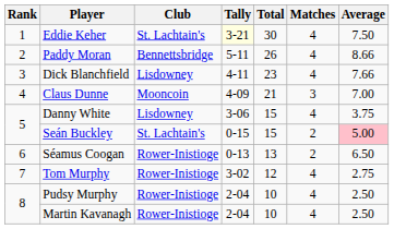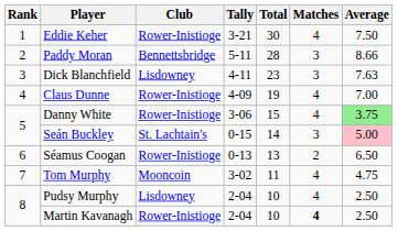Eddie Keher | Club: St. Lachtain's -> Rower-Inistioge
Eddie Keher | Tally: lightyellow background -> no background
Paddy Moran | Total: 26 -> 28
Paddy Moran | Matches: 4 -> 3
Dick Blanchfield | Matches: 4 -> 3
Dick Blanchfield | Average: 7.66 -> 7.63
Claus Dunne | Club: Mooncoin -> Rower-Inistioge
Claus Dunne | Total: 21 -> 19
Claus Dunne | Matches: 3 -> 4
Danny White | Club: Lisdowney -> Rower-Inistioge
Danny White | Average: no background -> lightgreen background
Seán Buckley | Total: 15 -> 14
Seán Buckley | Matches: 2 -> 3
Tom Murphy | Club: Rower-Inistioge -> Mooncoin
Tom Murphy | Total: 12 -> 11
Tom Murphy | Average: 2.75 -> 4.75
Pudsy Murphy | Club: Rower-Inistioge -> Lisdowney
Martin Kavanagh | Matches: normal -> bold
